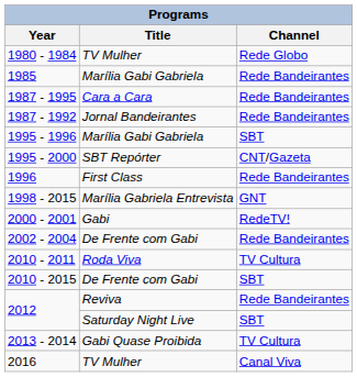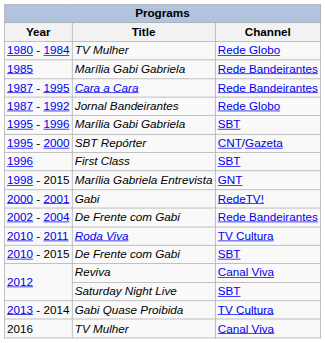1987 - 1992 | Channel: Rede Bandeirantes -> Rede Globo
1996 | Channel: Rede Bandeirantes -> SBT
2012 / Reviva | Channel: Rede Bandeirantes -> Canal Viva
